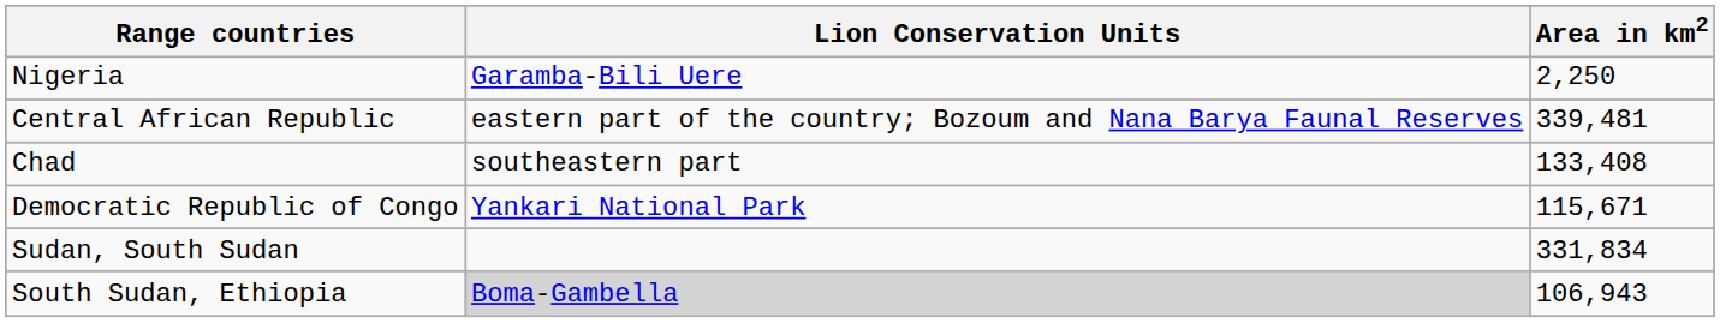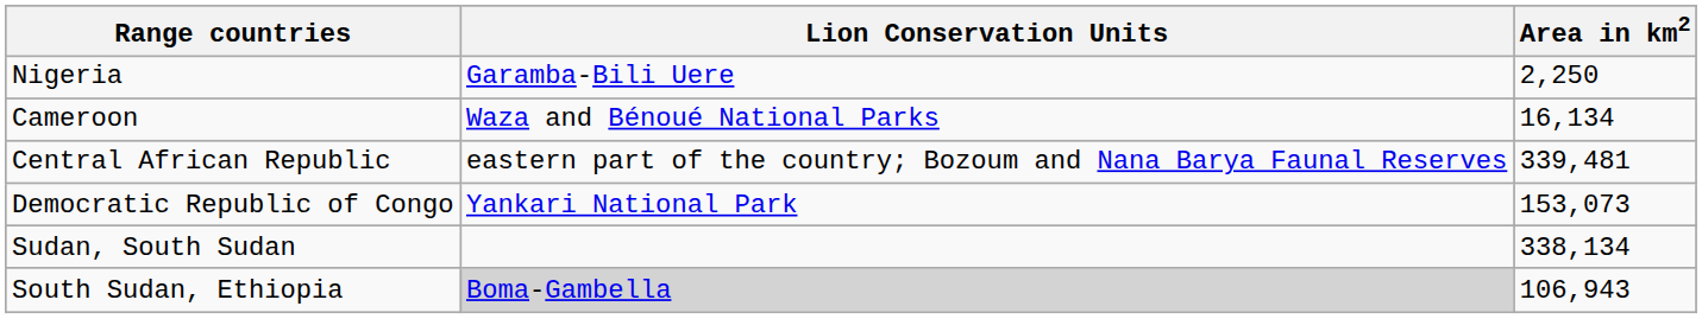+ row: Cameroon | Waza and Bénoué National Parks | 16,134
- row: Chad | southeastern part | 133,408
Democratic Republic of Congo | Area in km2: 115,671 -> 153,073
Sudan, South Sudan | Area in km2: 331,834 -> 338,134
